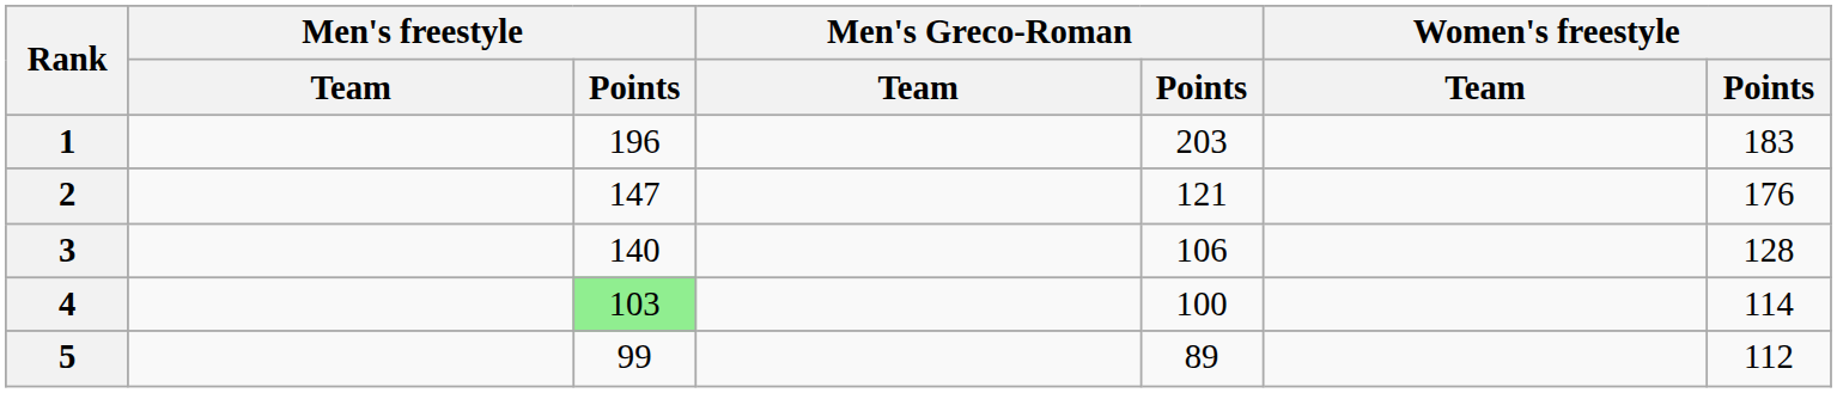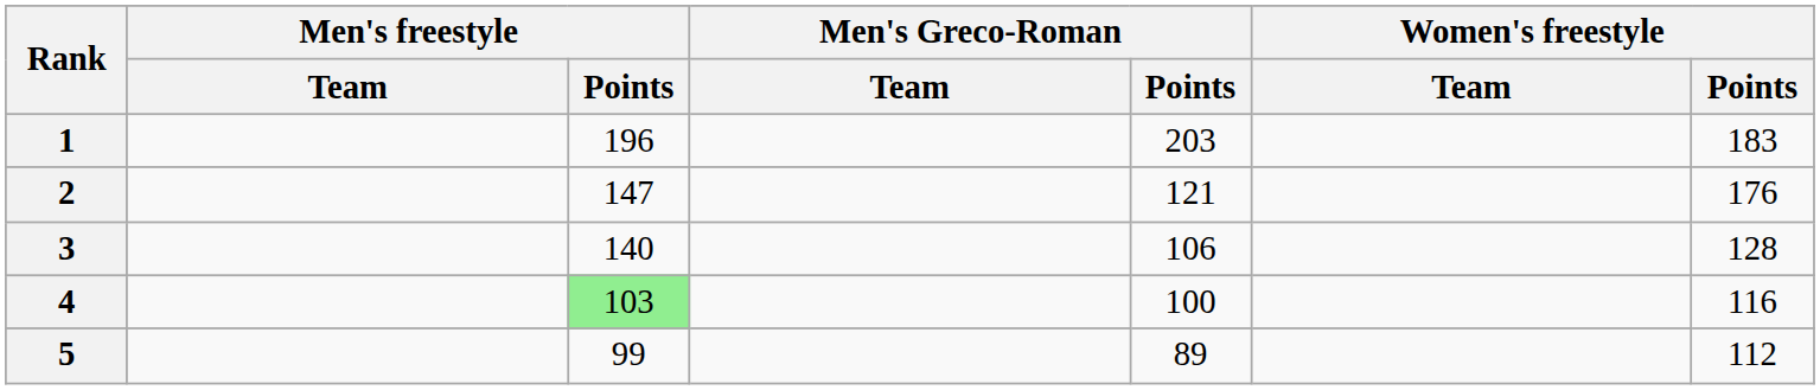4 | Women's freestyle / Points: 114 -> 116
